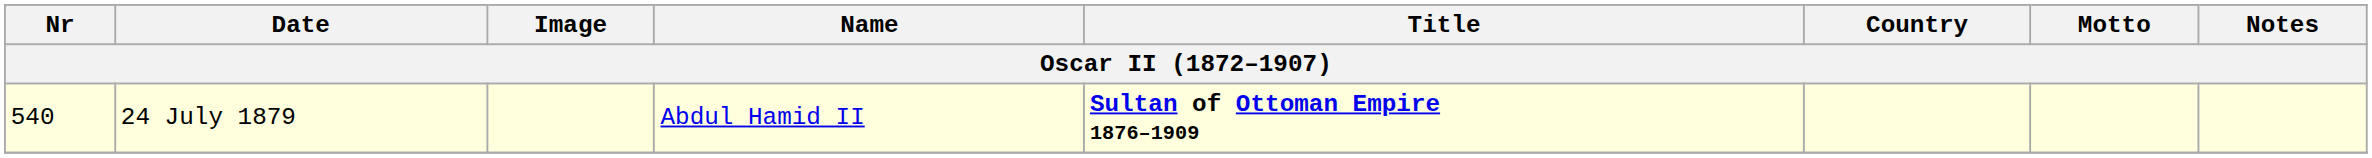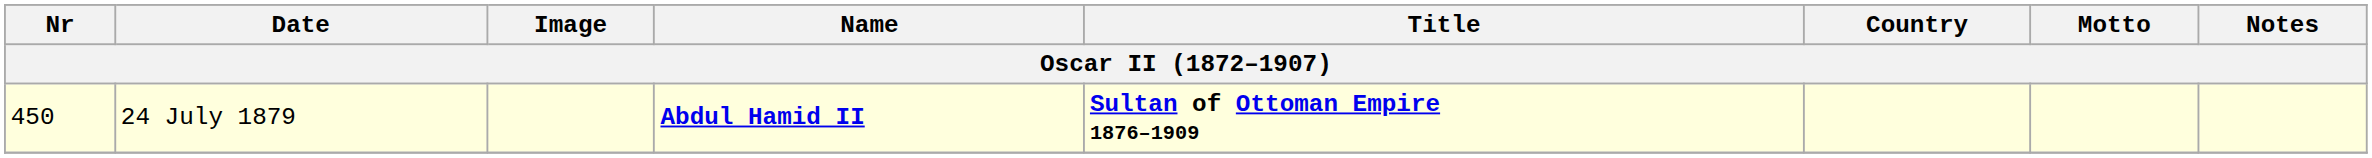24 July 1879 | Nr: 540 -> 450
24 July 1879 | Name: normal -> bold
